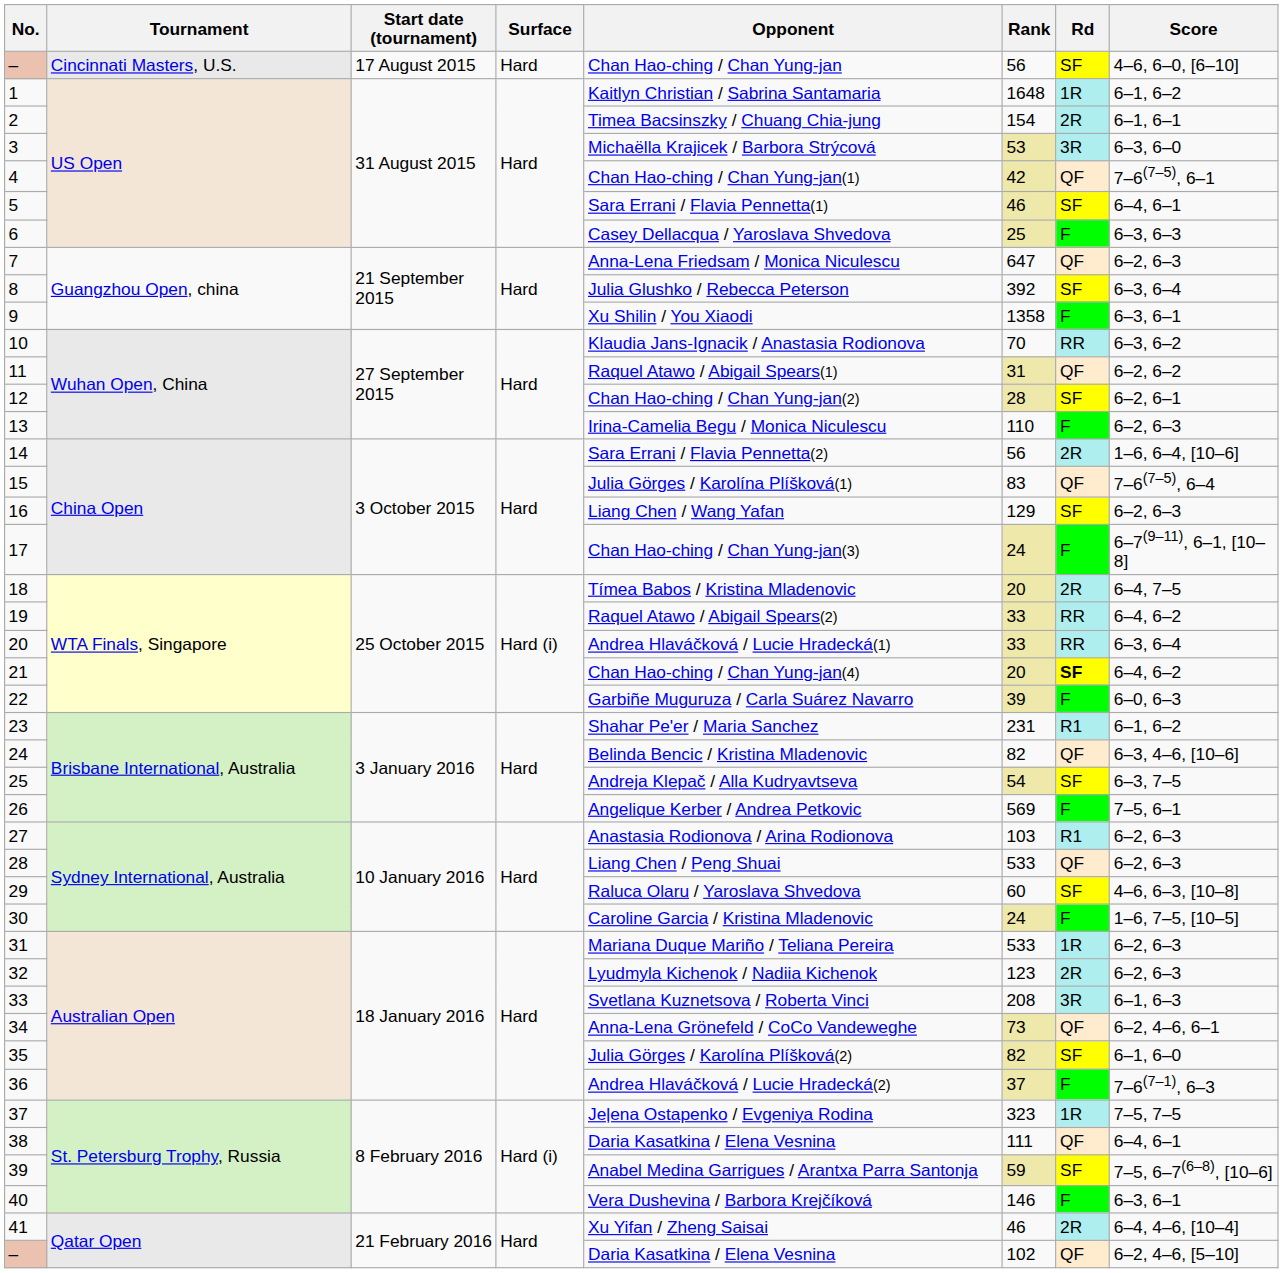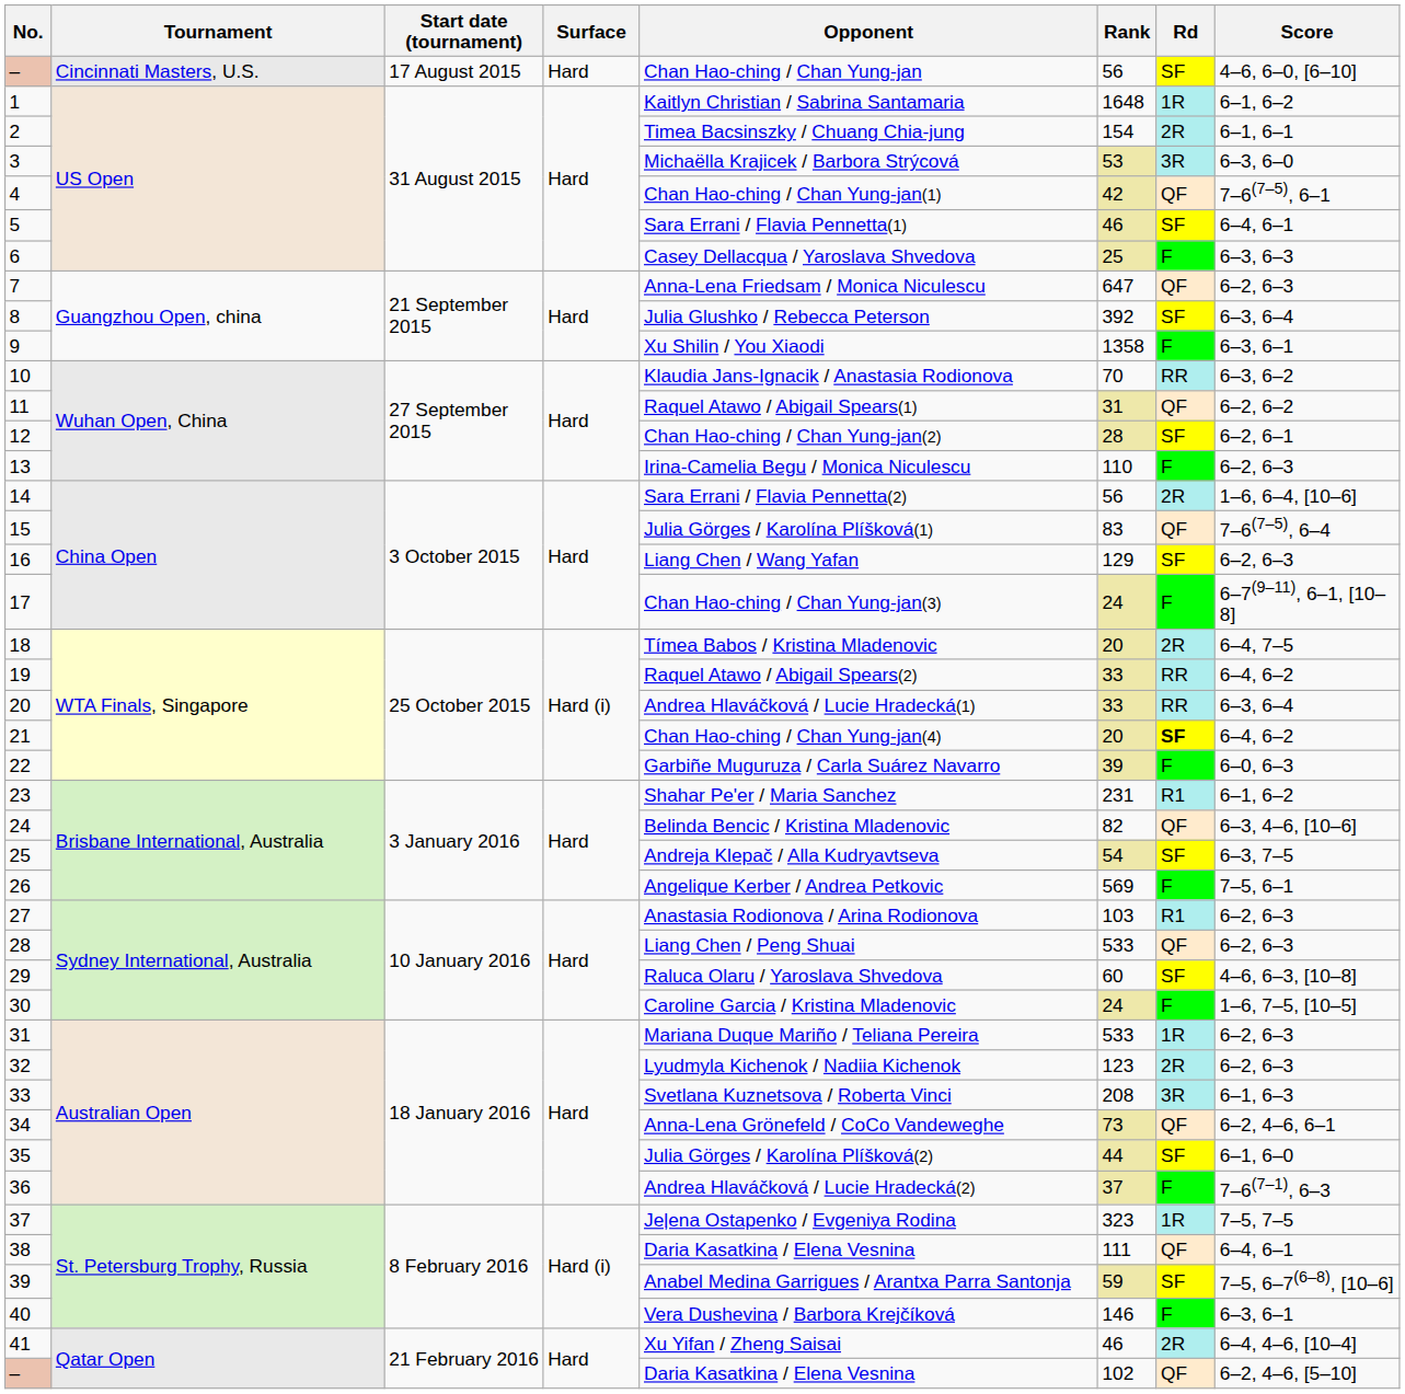35 | Rank: 82 -> 44
